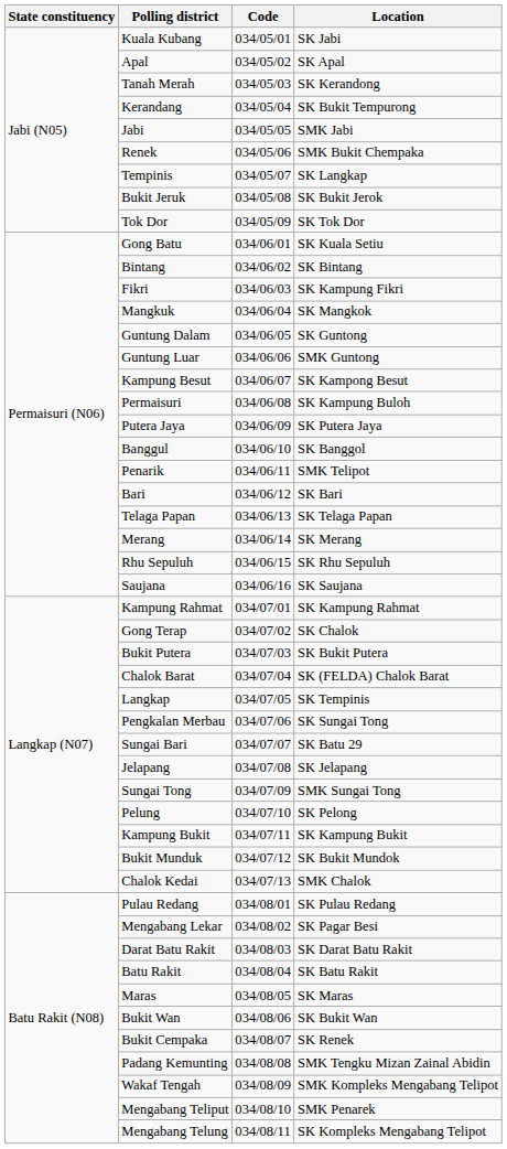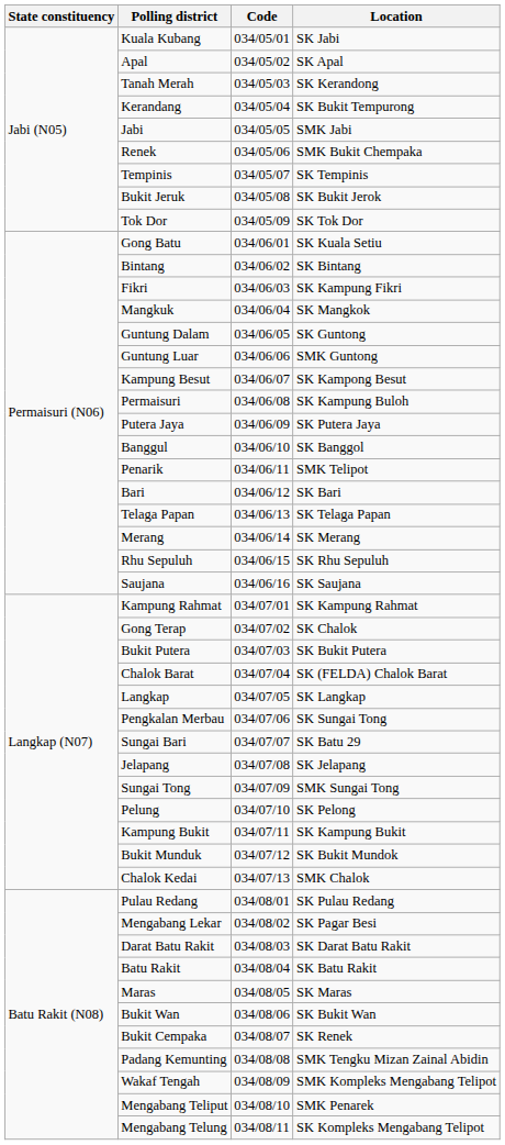Tempinis | Location: SK Langkap -> SK Tempinis
Langkap | Location: SK Tempinis -> SK Langkap
